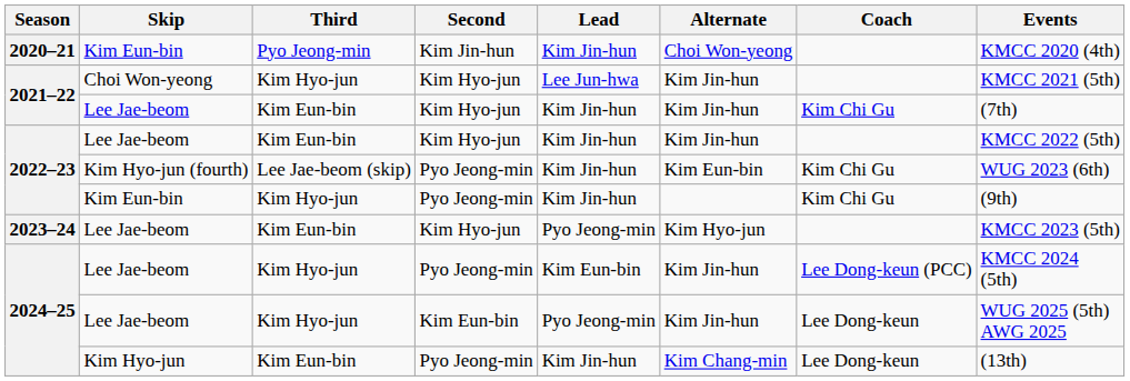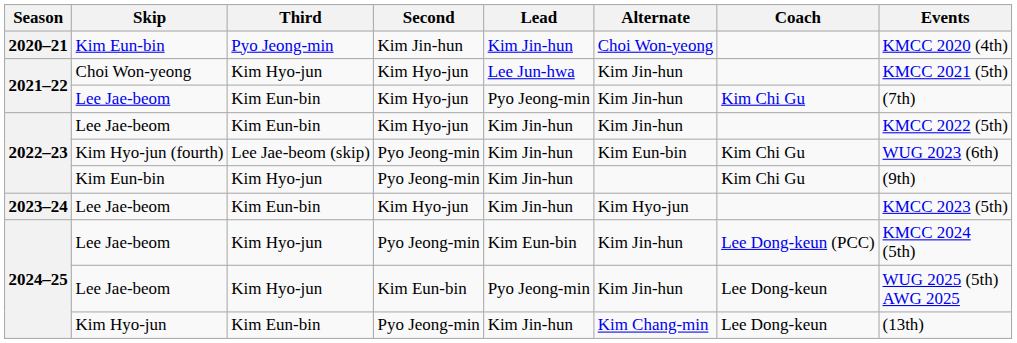2021–22 / Lee Jae-beom | Lead: Kim Jin-hun -> Pyo Jeong-min
2023–24 | Lead: Pyo Jeong-min -> Kim Jin-hun
